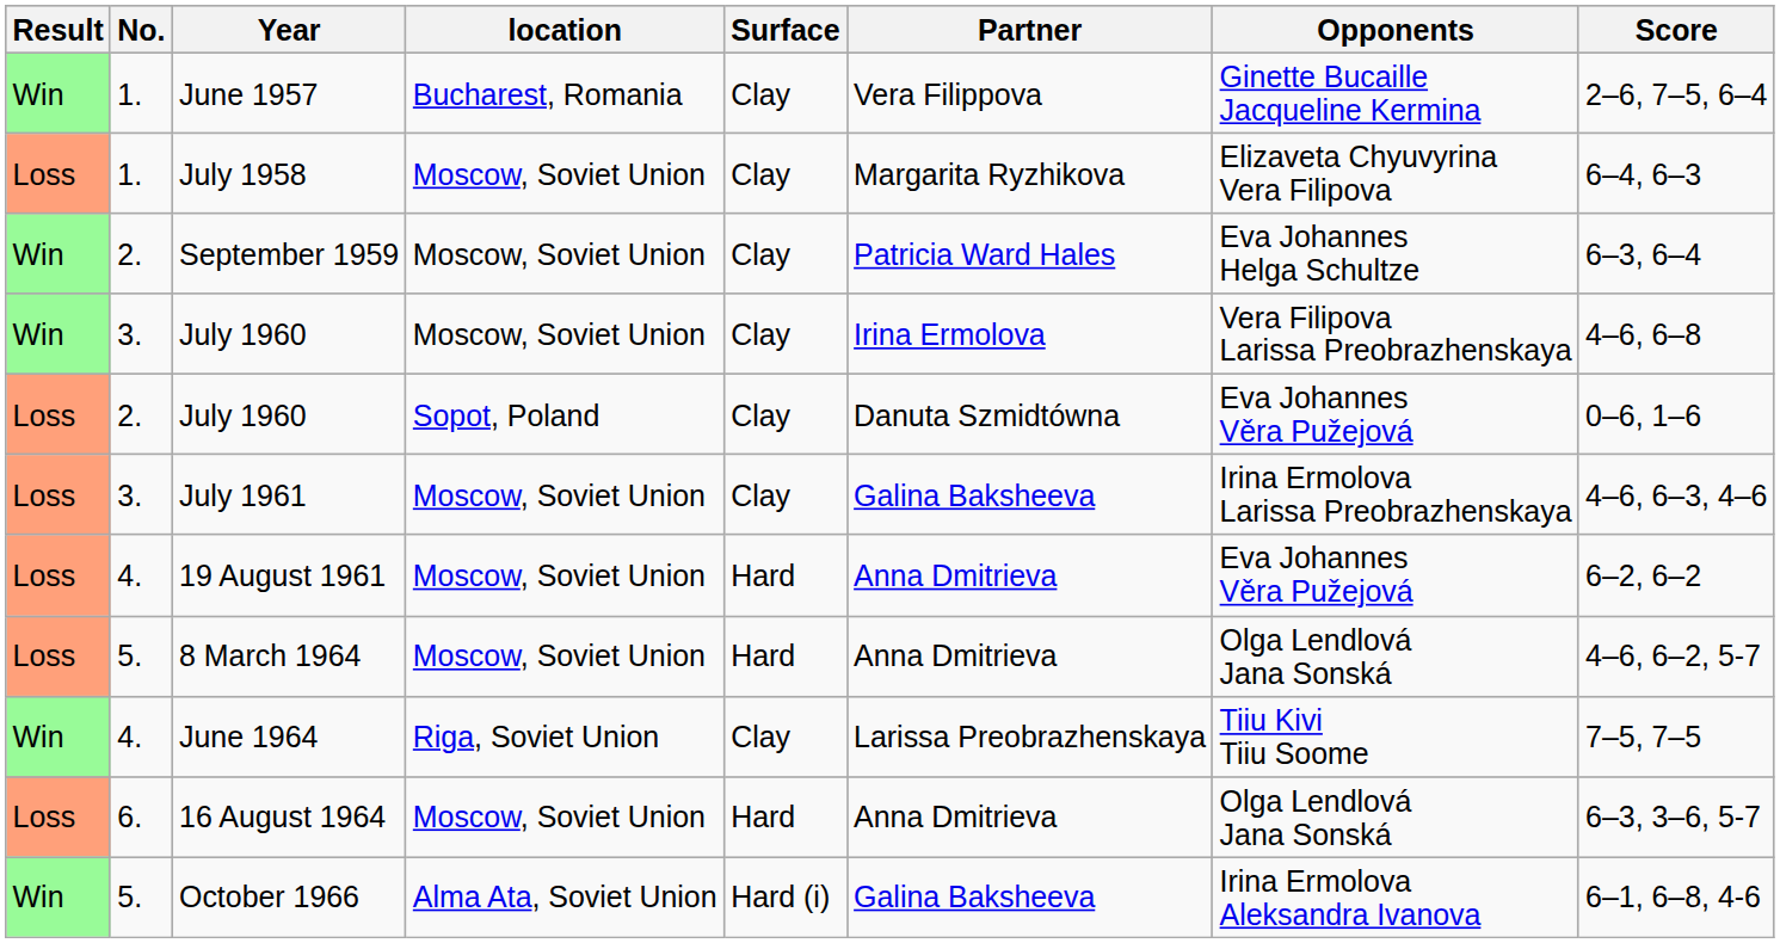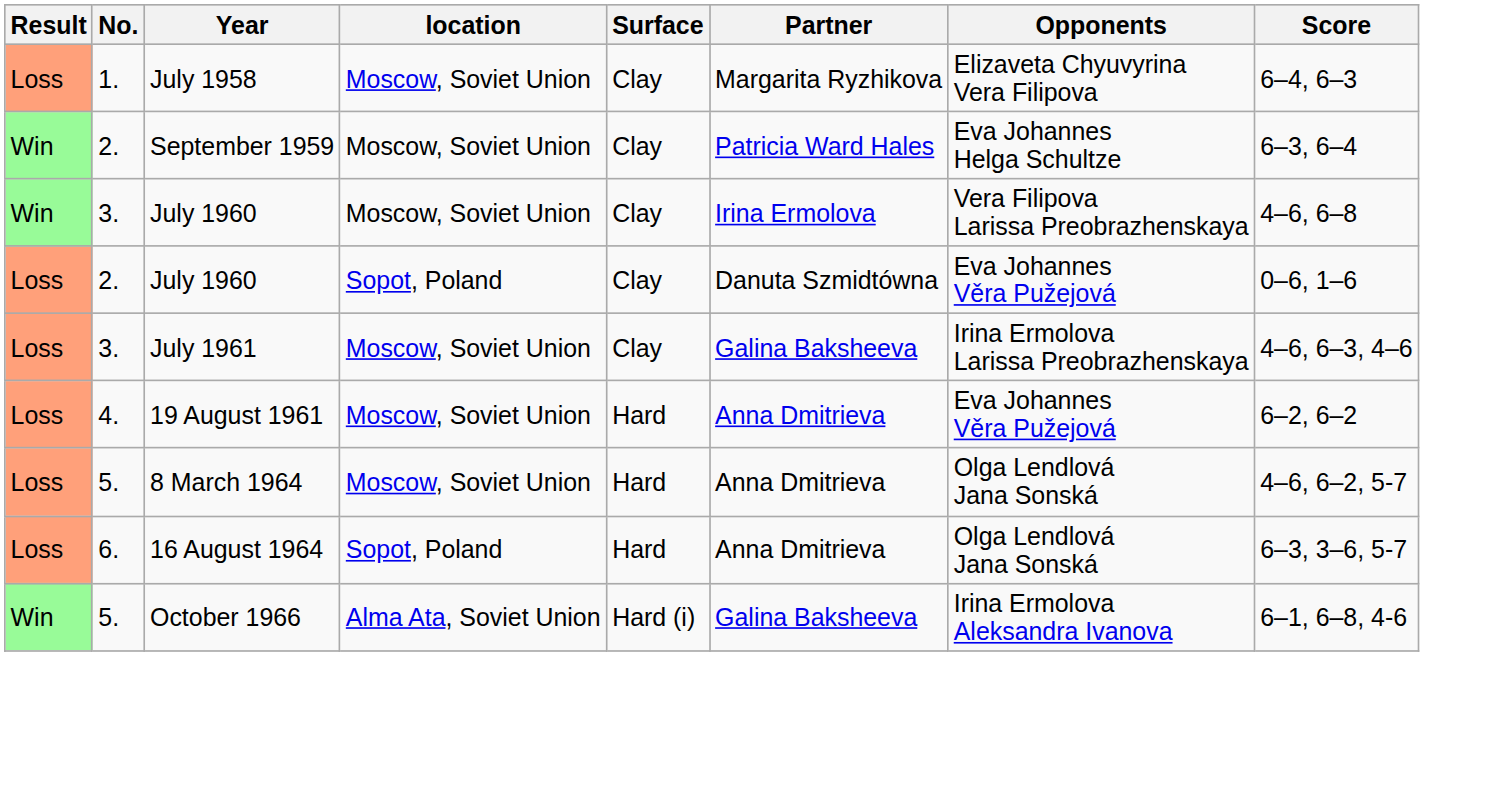- row: Win | 1. | June 1957 | Bucharest, Romania | Clay | Vera Filippova | Ginette Bucaille Jacqueline Kermina | 2–6, 7–5, 6–4
- row: Win | 4. | June 1964 | Riga, Soviet Union | Clay | Larissa Preobrazhenskaya | Tiiu Kivi Tiiu Soome | 7–5, 7–5
16 August 1964 | location: Moscow, Soviet Union -> Sopot, Poland
